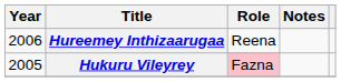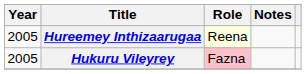Hureemey Inthizaarugaa | Year: 2006 -> 2005
Hureemey Inthizaarugaa | Role: no background -> lightyellow background
